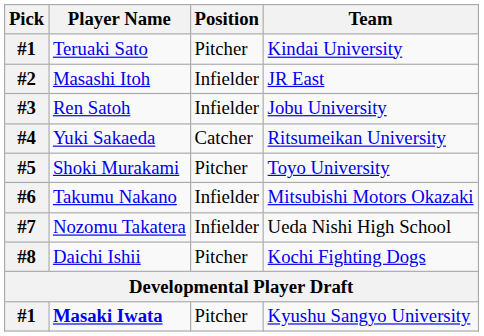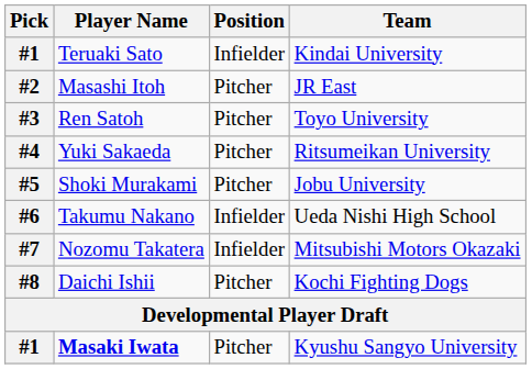Teruaki Sato | Position: Pitcher -> Infielder
Masashi Itoh | Position: Infielder -> Pitcher
Ren Satoh | Position: Infielder -> Pitcher
Ren Satoh | Team: Jobu University -> Toyo University
Yuki Sakaeda | Position: Catcher -> Pitcher
Shoki Murakami | Team: Toyo University -> Jobu University
Takumu Nakano | Team: Mitsubishi Motors Okazaki -> Ueda Nishi High School
Nozomu Takatera | Team: Ueda Nishi High School -> Mitsubishi Motors Okazaki
